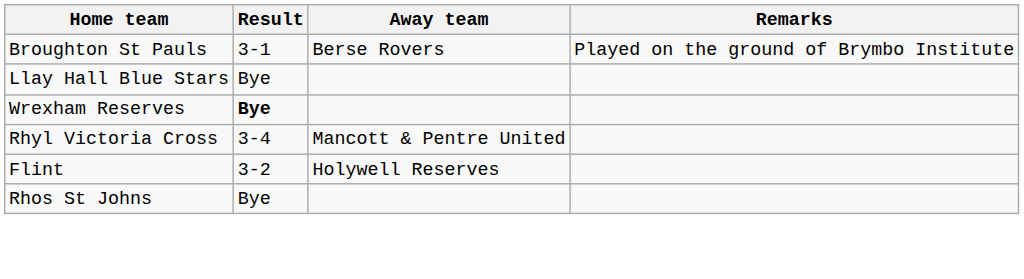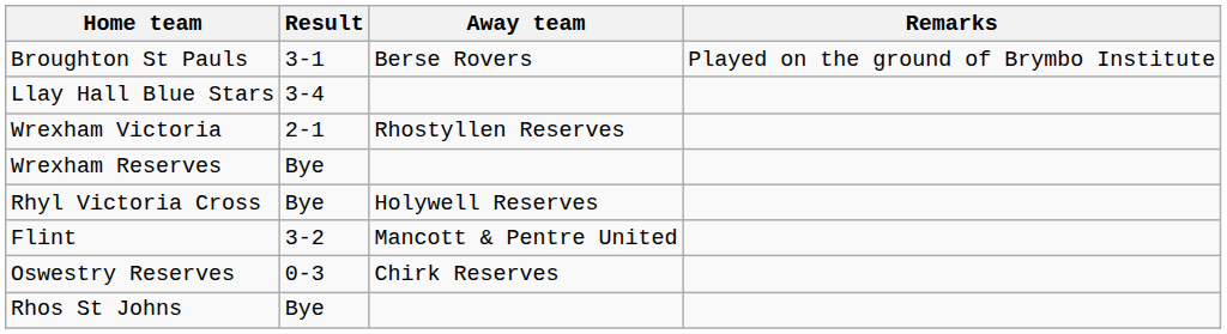Llay Hall Blue Stars | Result: Bye -> 3-4
+ row: Wrexham Victoria | 2-1 | Rhostyllen Reserves
Wrexham Reserves | Result: bold -> normal
Rhyl Victoria Cross | Result: 3-4 -> Bye
Rhyl Victoria Cross | Away team: Mancott & Pentre United -> Holywell Reserves
Flint | Away team: Holywell Reserves -> Mancott & Pentre United
+ row: Oswestry Reserves | 0-3 | Chirk Reserves
